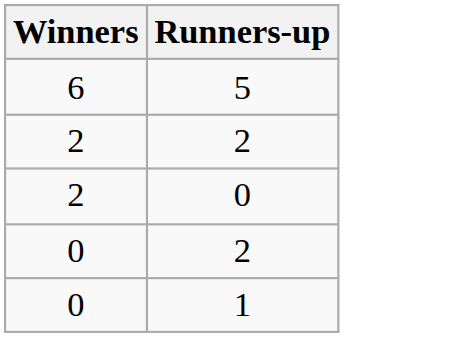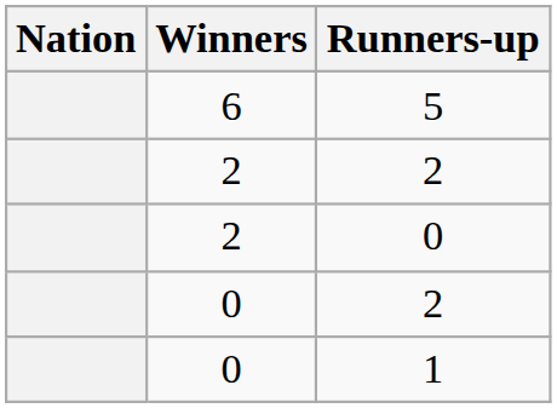+ column: Nation
